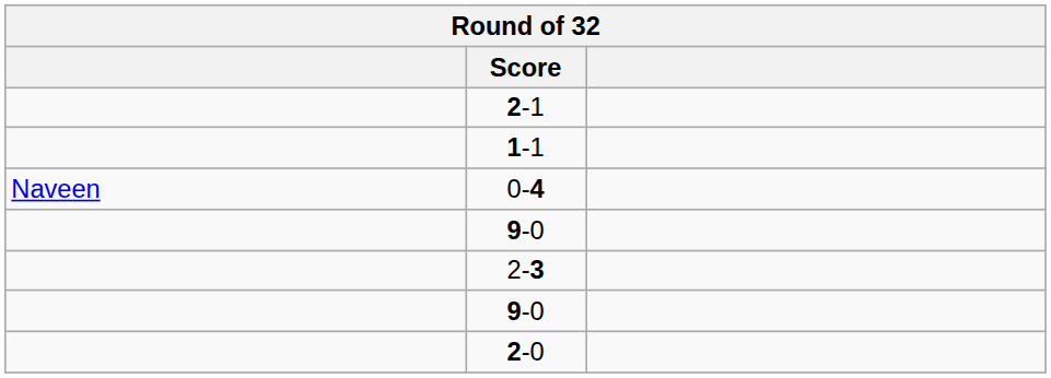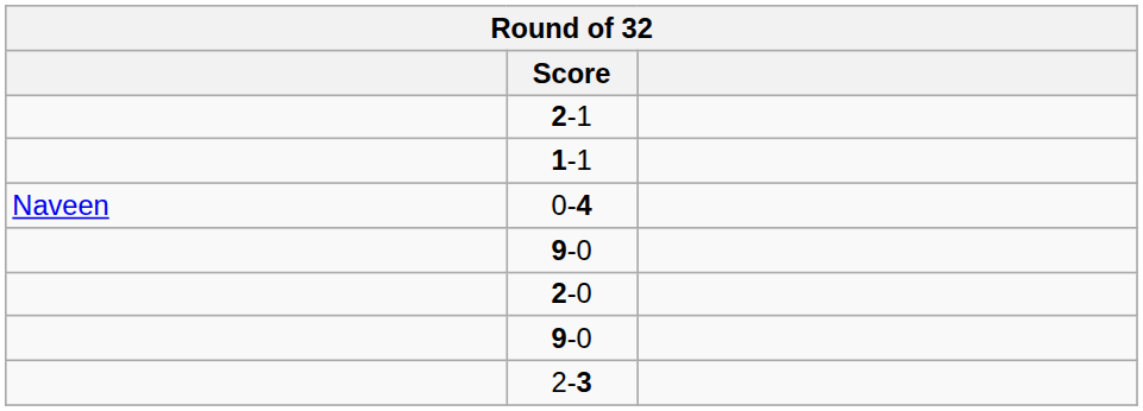rows swapped: 2-0 <-> 2-3
